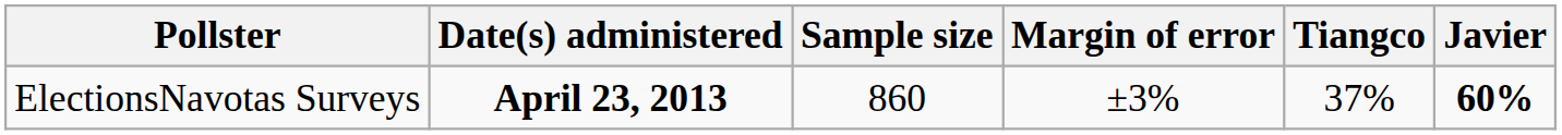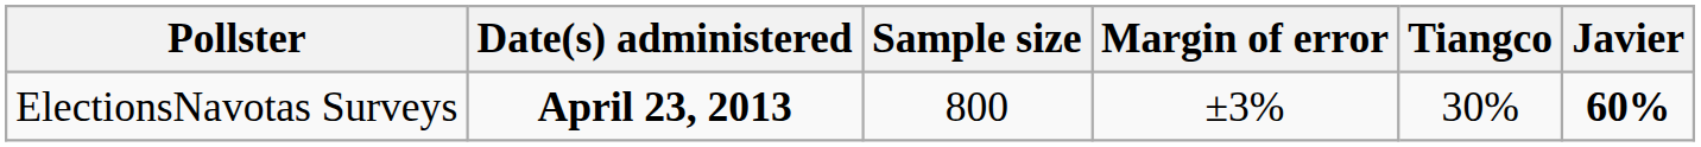ElectionsNavotas Surveys | Sample size: 860 -> 800
ElectionsNavotas Surveys | Tiangco: 37% -> 30%
